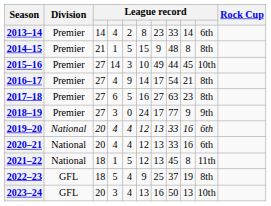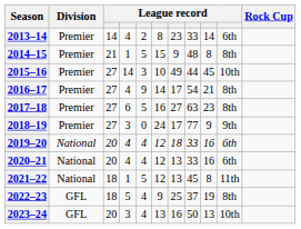2019–20 | column 7: 13 -> 18
